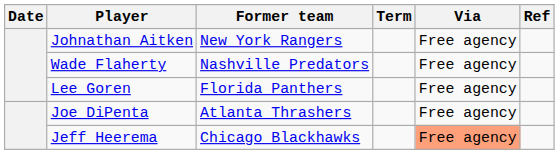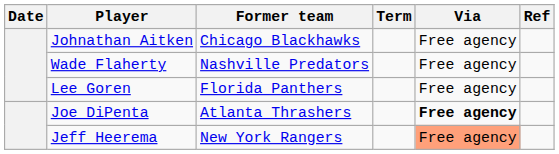Johnathan Aitken | Former team: New York Rangers -> Chicago Blackhawks
Joe DiPenta | Via: normal -> bold
Jeff Heerema | Former team: Chicago Blackhawks -> New York Rangers
